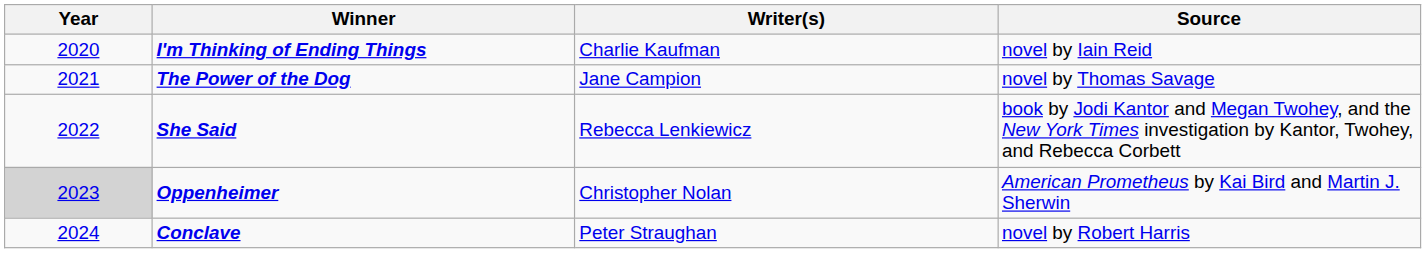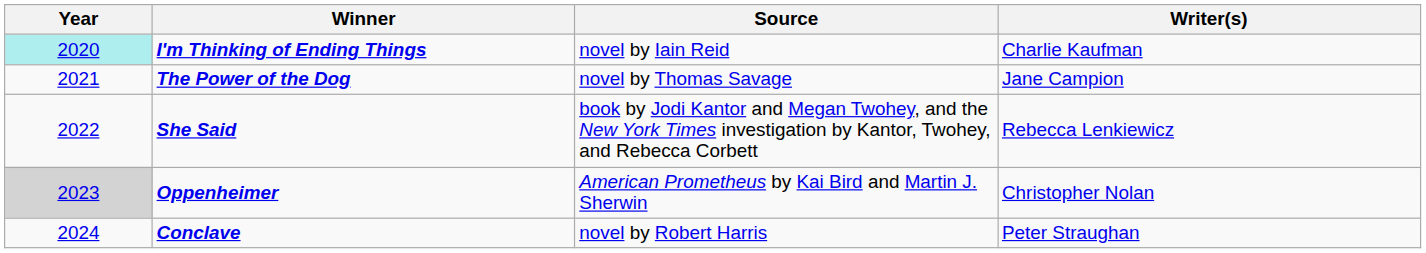columns swapped: Writer(s) <-> Source
I'm Thinking of Ending Things | Year: no background -> paleturquoise background
